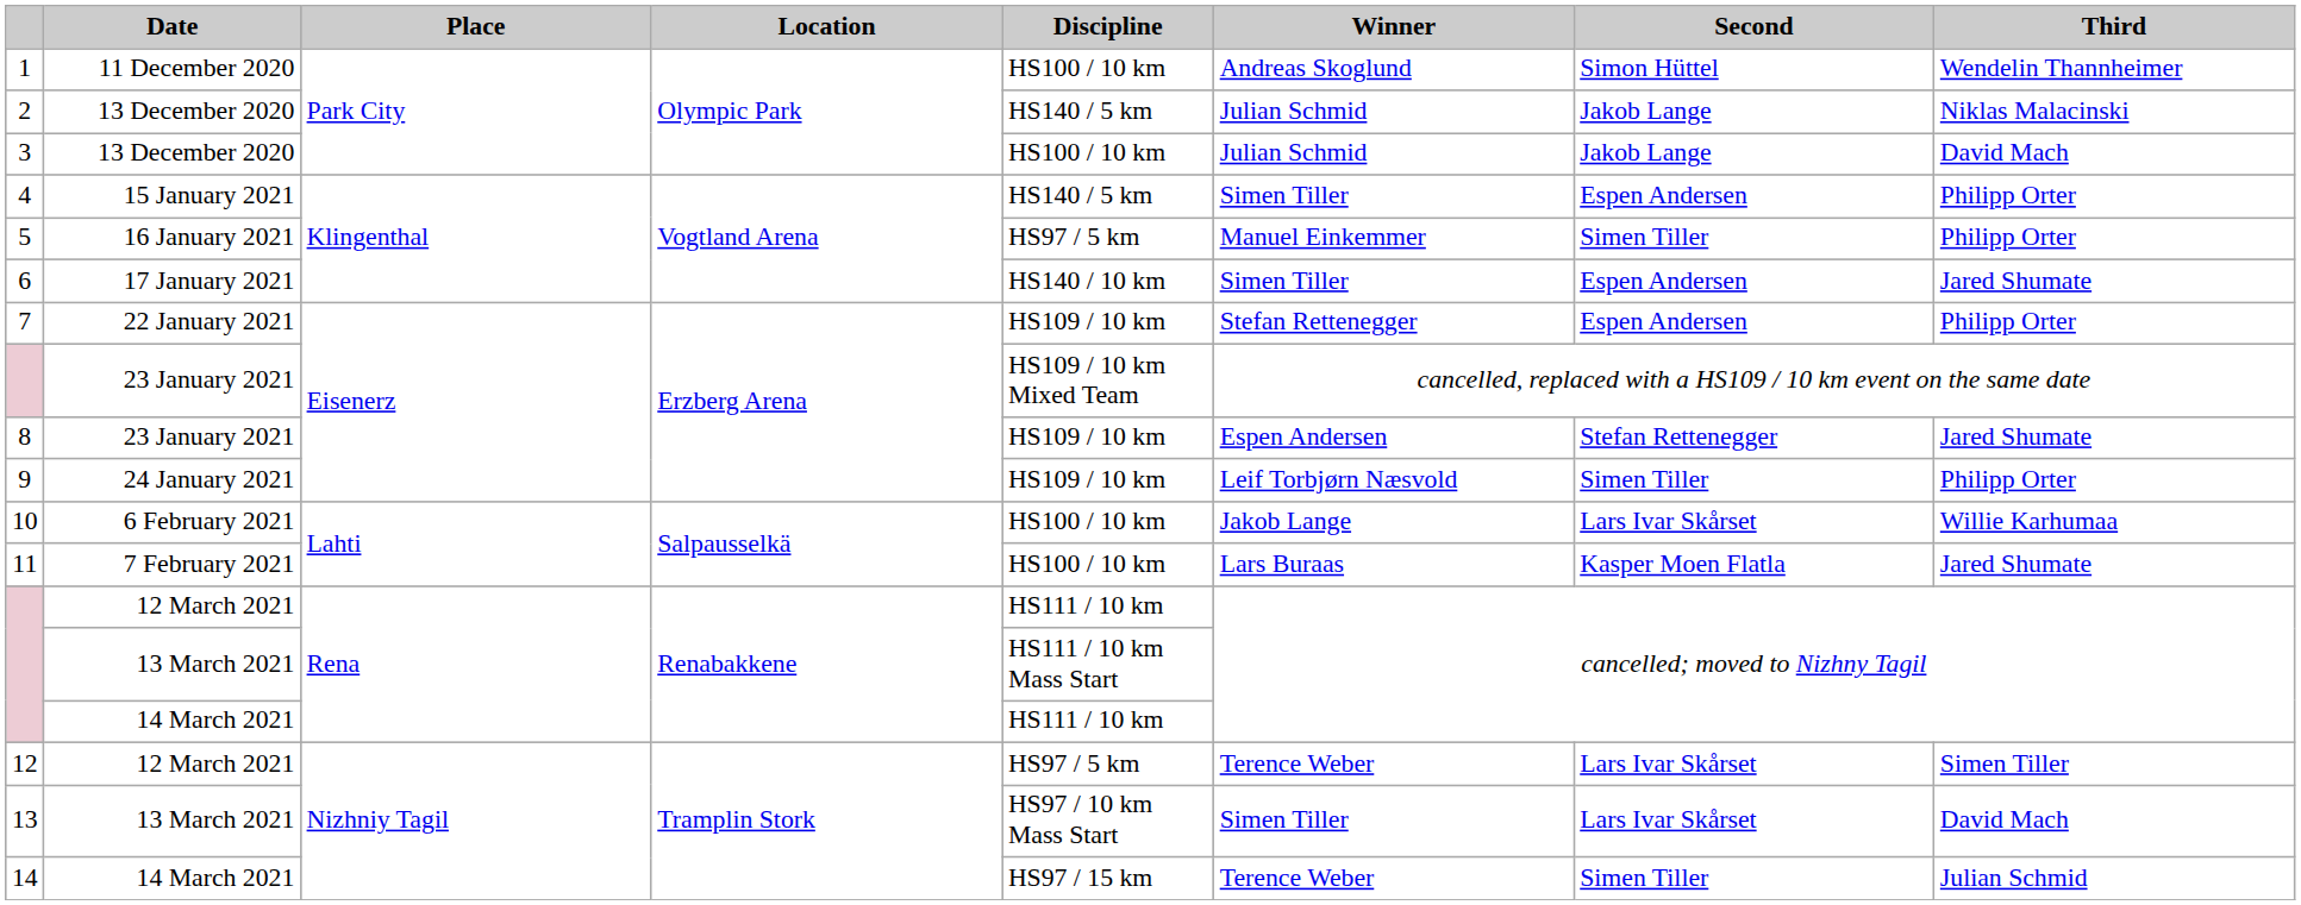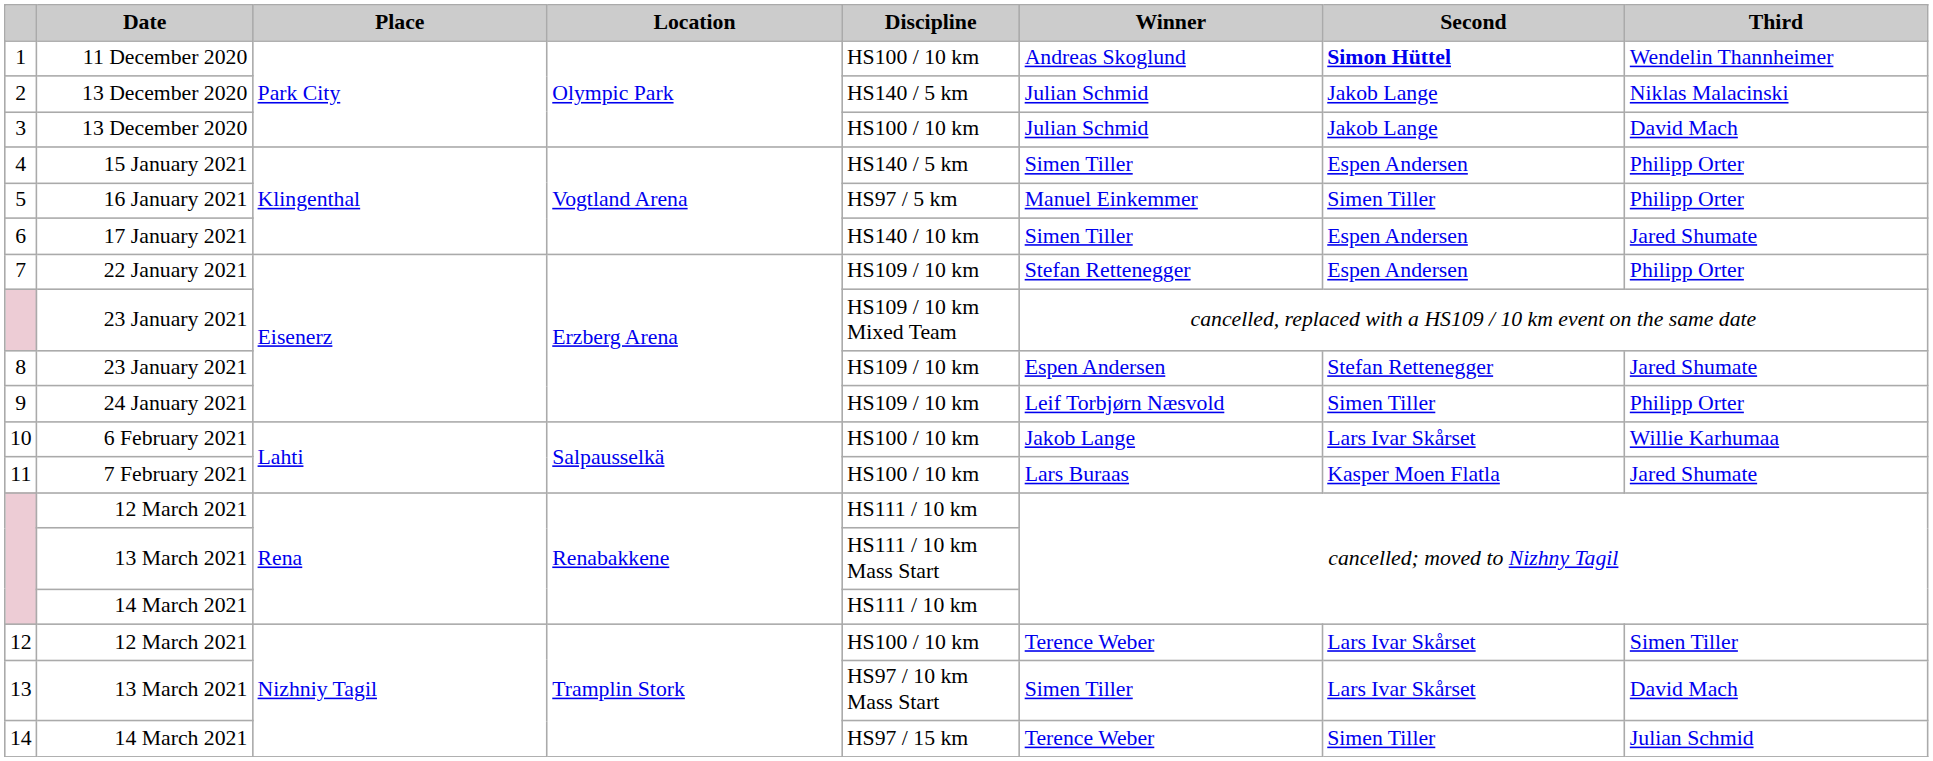1 | Second: normal -> bold
12 | Discipline: HS97 / 5 km -> HS100 / 10 km
